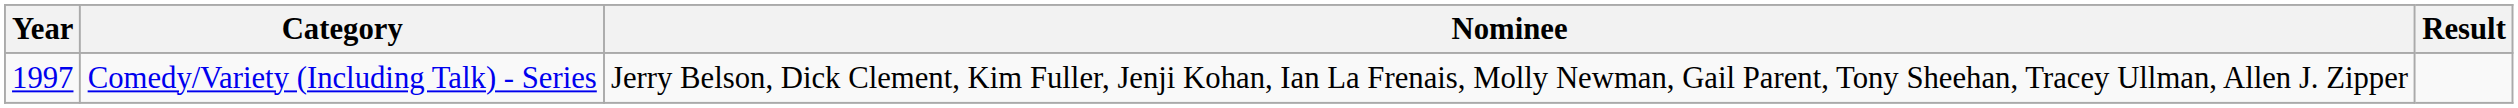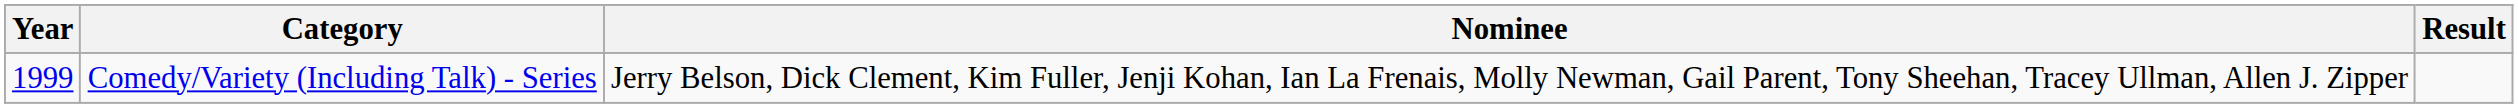Comedy/Variety (Including Talk) - Series | Year: 1997 -> 1999
